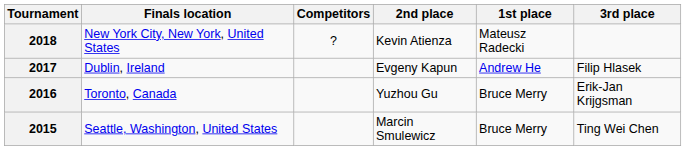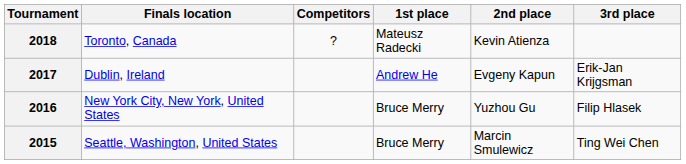columns swapped: 1st place <-> 2nd place
2018 | Finals location: New York City, New York, United States -> Toronto, Canada
2017 | 3rd place: Filip Hlasek -> Erik-Jan Krijgsman
2016 | Finals location: Toronto, Canada -> New York City, New York, United States
2016 | 3rd place: Erik-Jan Krijgsman -> Filip Hlasek
